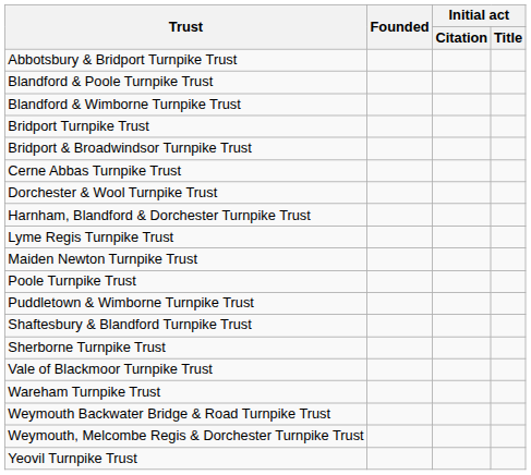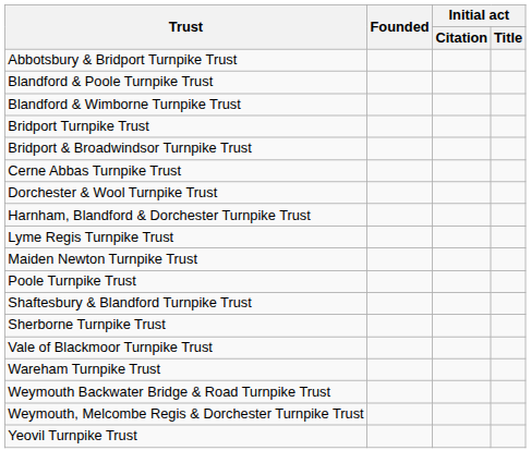- row: Puddletown & Wimborne Turnpike Trust
